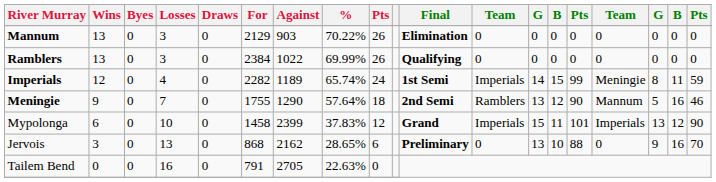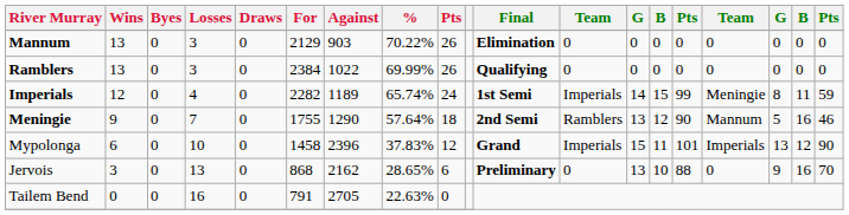Mypolonga | Against: 2399 -> 2396
